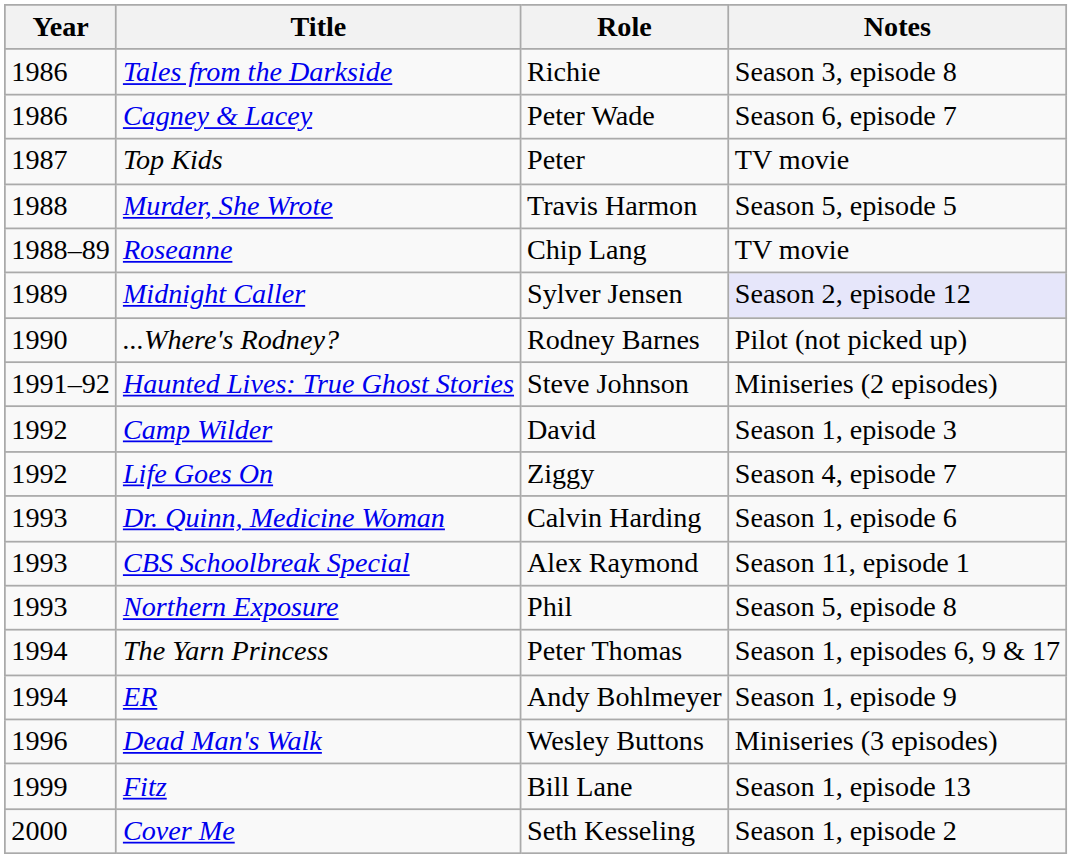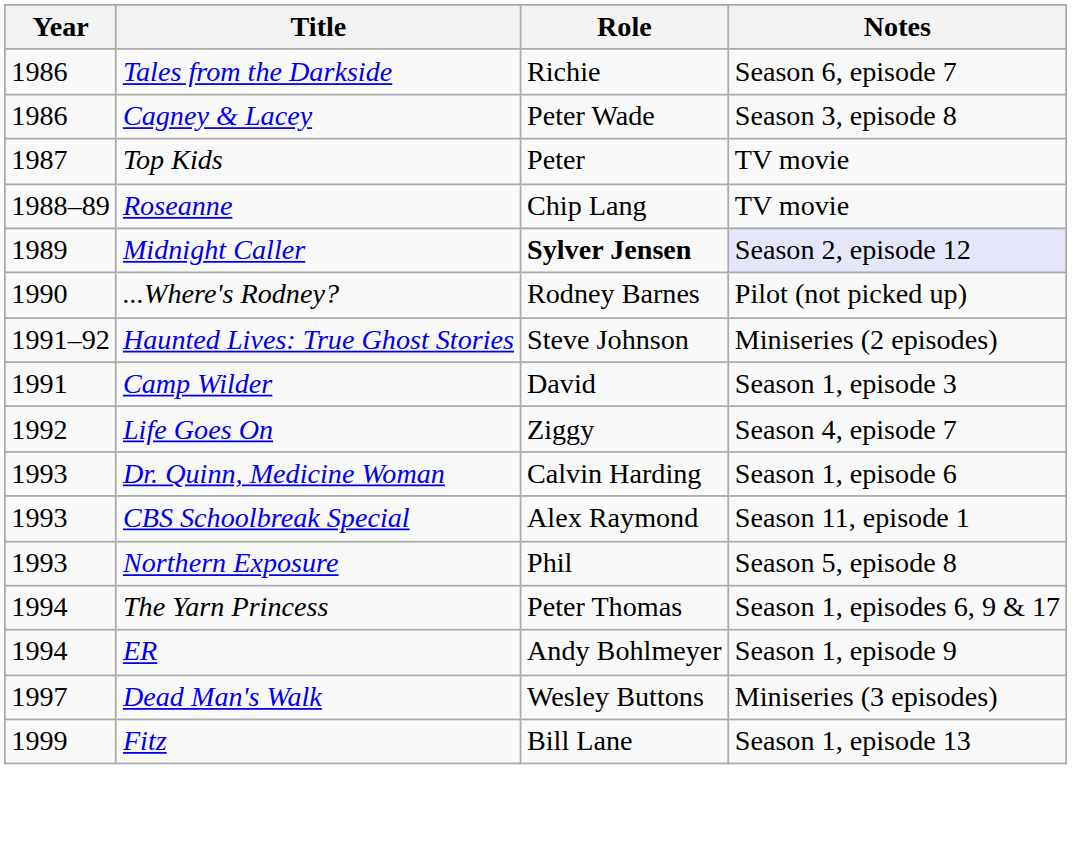Tales from the Darkside | Notes: Season 3, episode 8 -> Season 6, episode 7
Cagney & Lacey | Notes: Season 6, episode 7 -> Season 3, episode 8
- row: 1988 | Murder, She Wrote | Travis Harmon | Season 5, episode 5
Midnight Caller | Role: normal -> bold
Camp Wilder | Year: 1992 -> 1991
Dead Man's Walk | Year: 1996 -> 1997
- row: 2000 | Cover Me | Seth Kesseling | Season 1, episode 2
